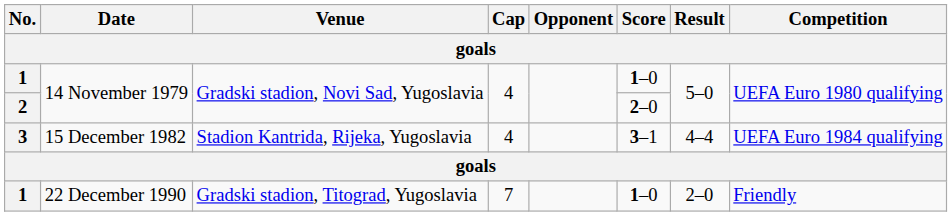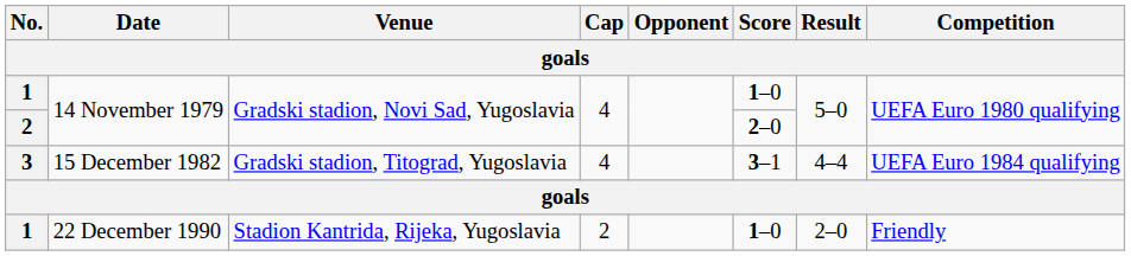3 | Venue: Stadion Kantrida, Rijeka, Yugoslavia -> Gradski stadion, Titograd, Yugoslavia
1 / 22 December 1990 | Venue: Gradski stadion, Titograd, Yugoslavia -> Stadion Kantrida, Rijeka, Yugoslavia
1 / 22 December 1990 | Cap: 7 -> 2
